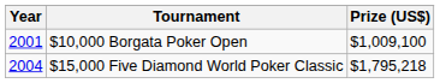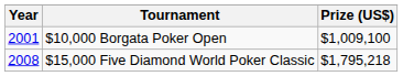$15,000 Five Diamond World Poker Classic | Year: 2004 -> 2008
